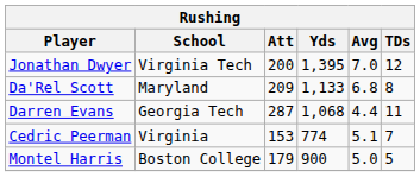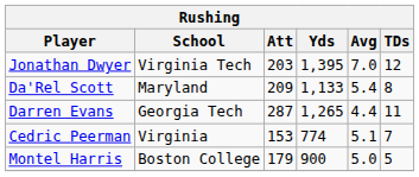Jonathan Dwyer | Att: 200 -> 203
Da'Rel Scott | Avg: 6.8 -> 5.4
Darren Evans | Yds: 1,068 -> 1,265
